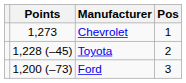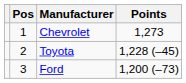columns swapped: Pos <-> Points
